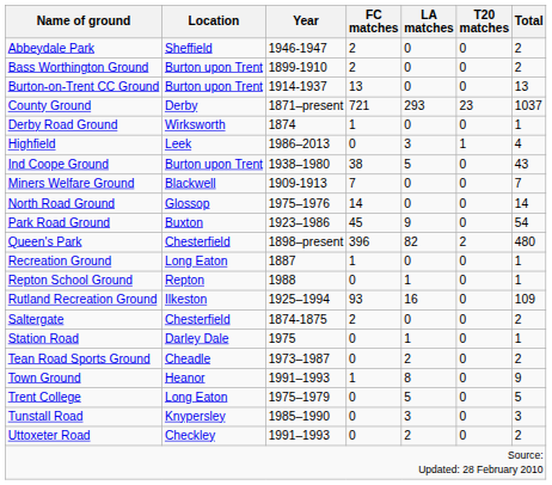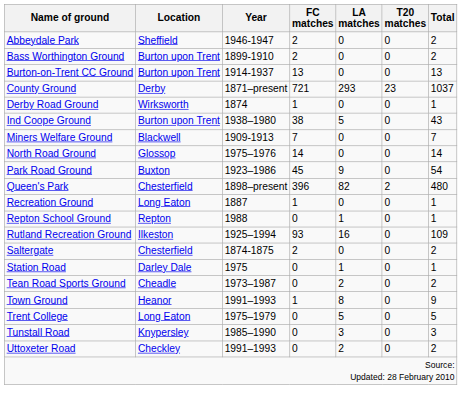- row: Highfield | Leek | 1986–2013 | 0 | 3 | 1 | 4
